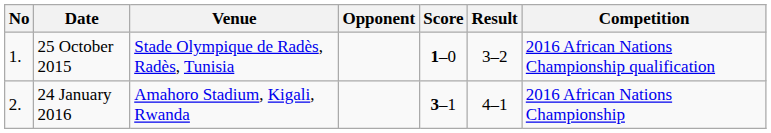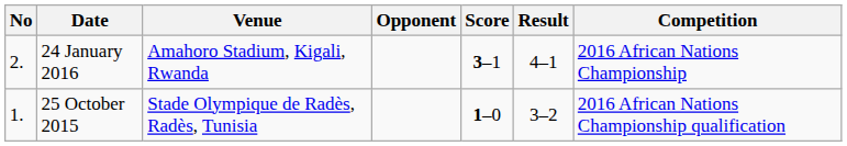rows swapped: 25 October 2015 <-> 24 January 2016
